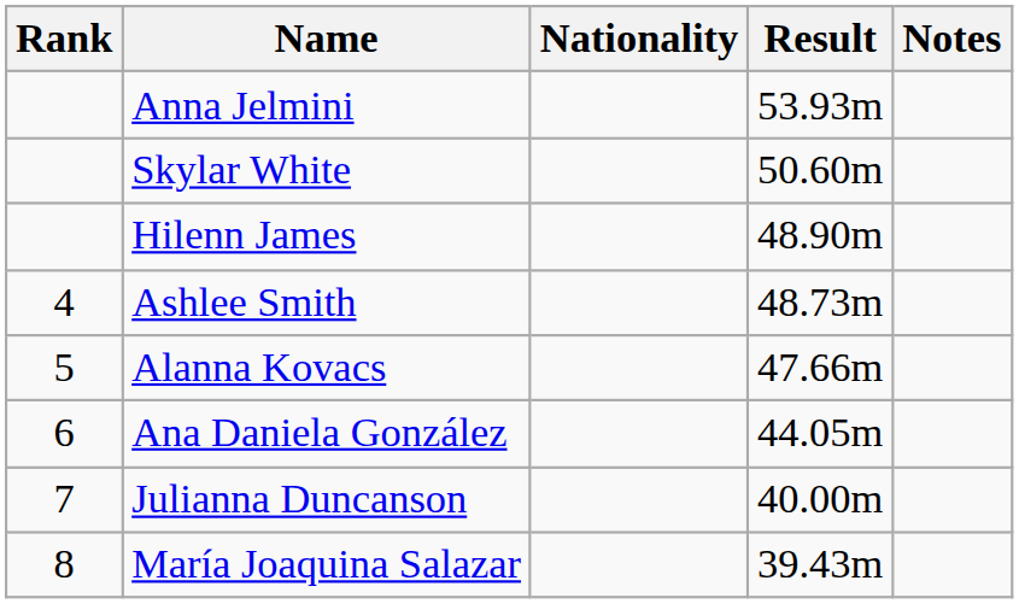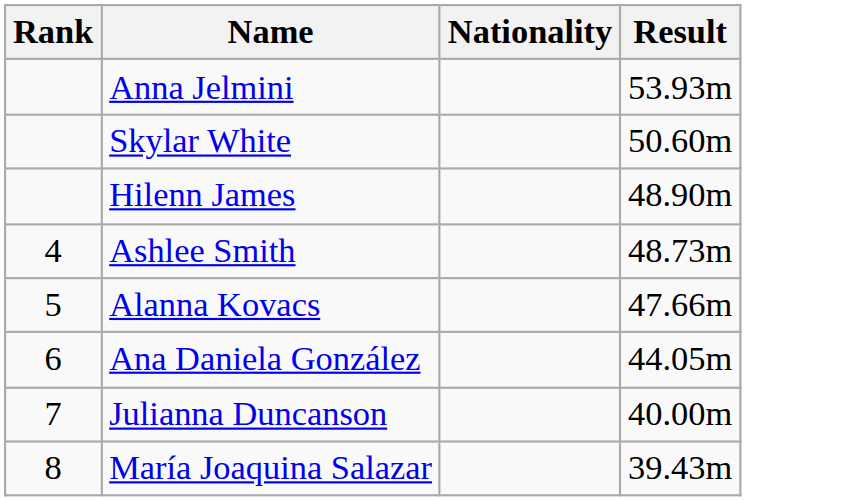- column: Notes
